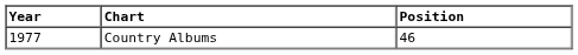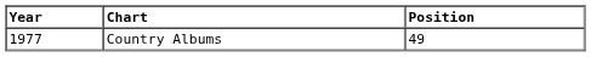Country Albums | Position: 46 -> 49
